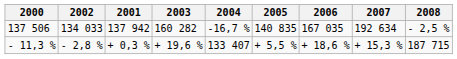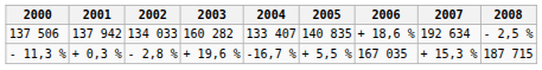columns swapped: 2001 <-> 2002
137 506 | 2004: -16,7 % -> 133 407
137 506 | 2006: 167 035 -> + 18,6 %
- 11,3 % | 2004: 133 407 -> -16,7 %
- 11,3 % | 2006: + 18,6 % -> 167 035
